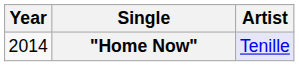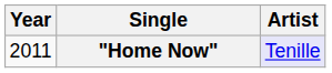"Home Now" | Year: 2014 -> 2011
